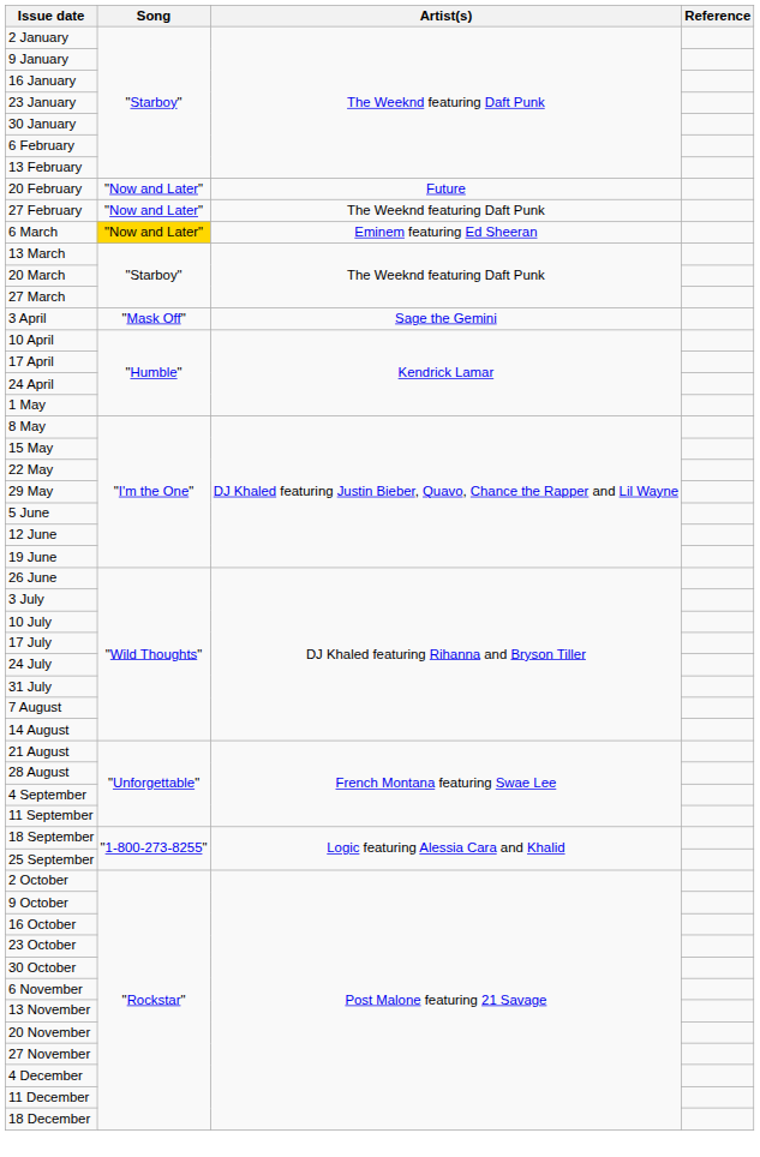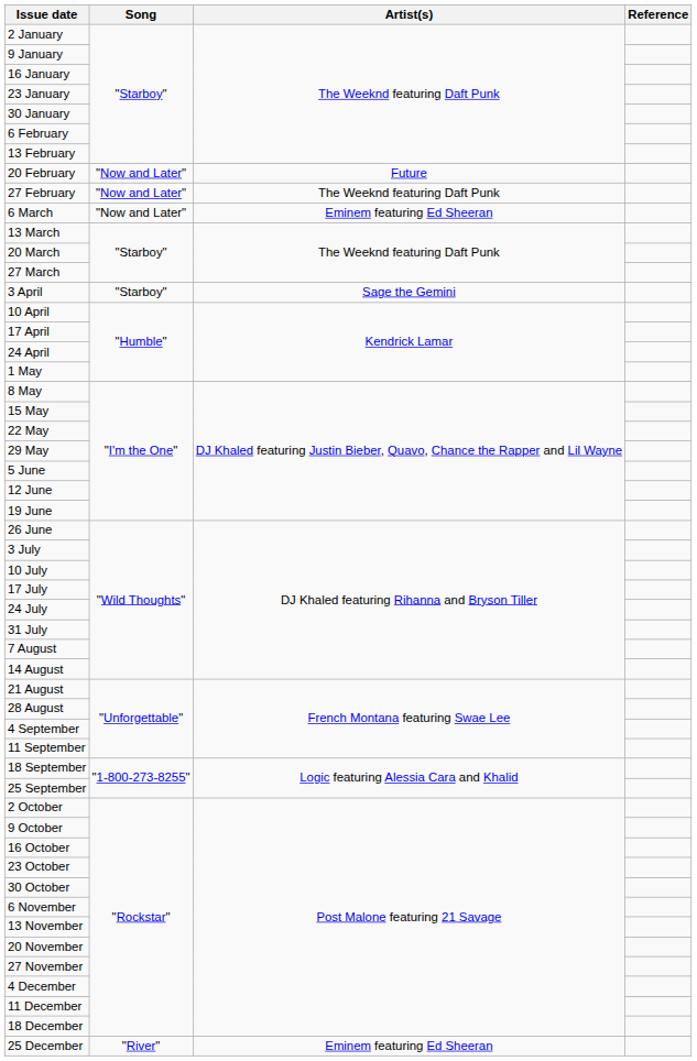6 March | Song: gold background -> no background
3 April | Song: "Mask Off" -> "Starboy"
+ row: 25 December | "River" | Eminem featuring Ed Sheeran
